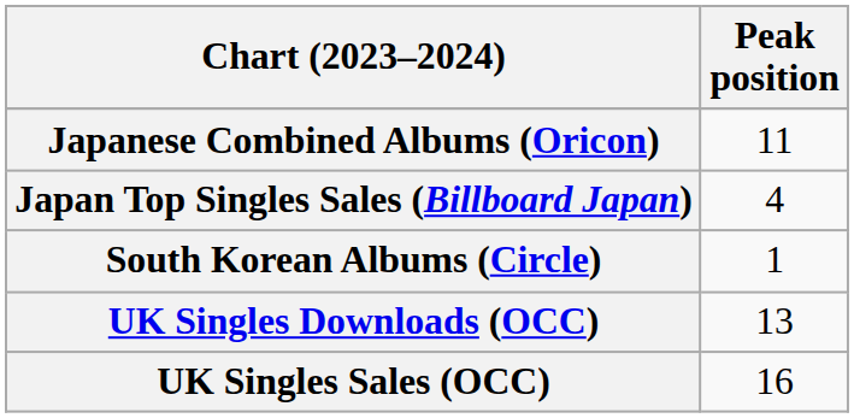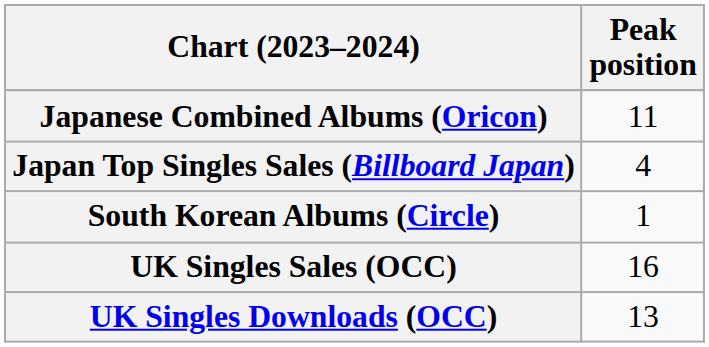rows swapped: UK Singles Downloads (OCC) <-> UK Singles Sales (OCC)
